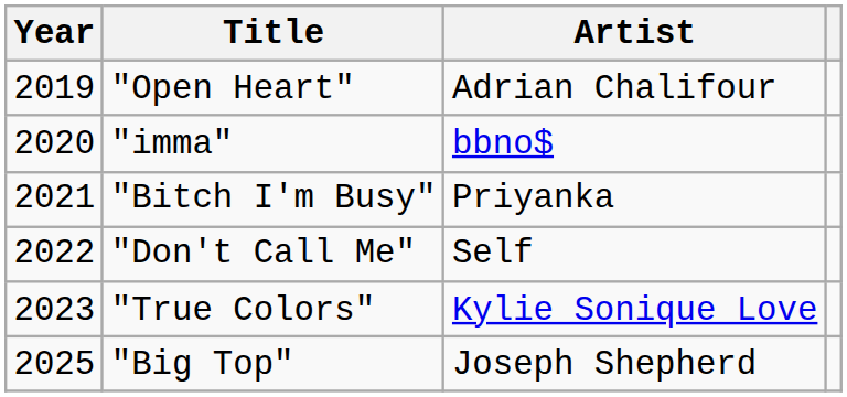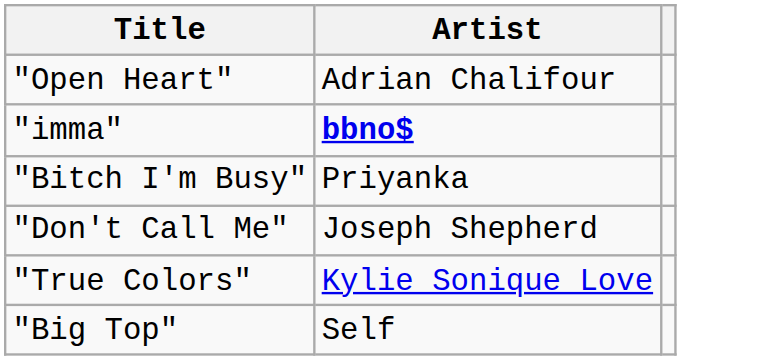- column: Year | 2019 | 2020 | 2021 | 2022 | 2023 | 2025
"imma" | Artist: normal -> bold
"Don't Call Me" | Artist: Self -> Joseph Shepherd
"Big Top" | Artist: Joseph Shepherd -> Self
